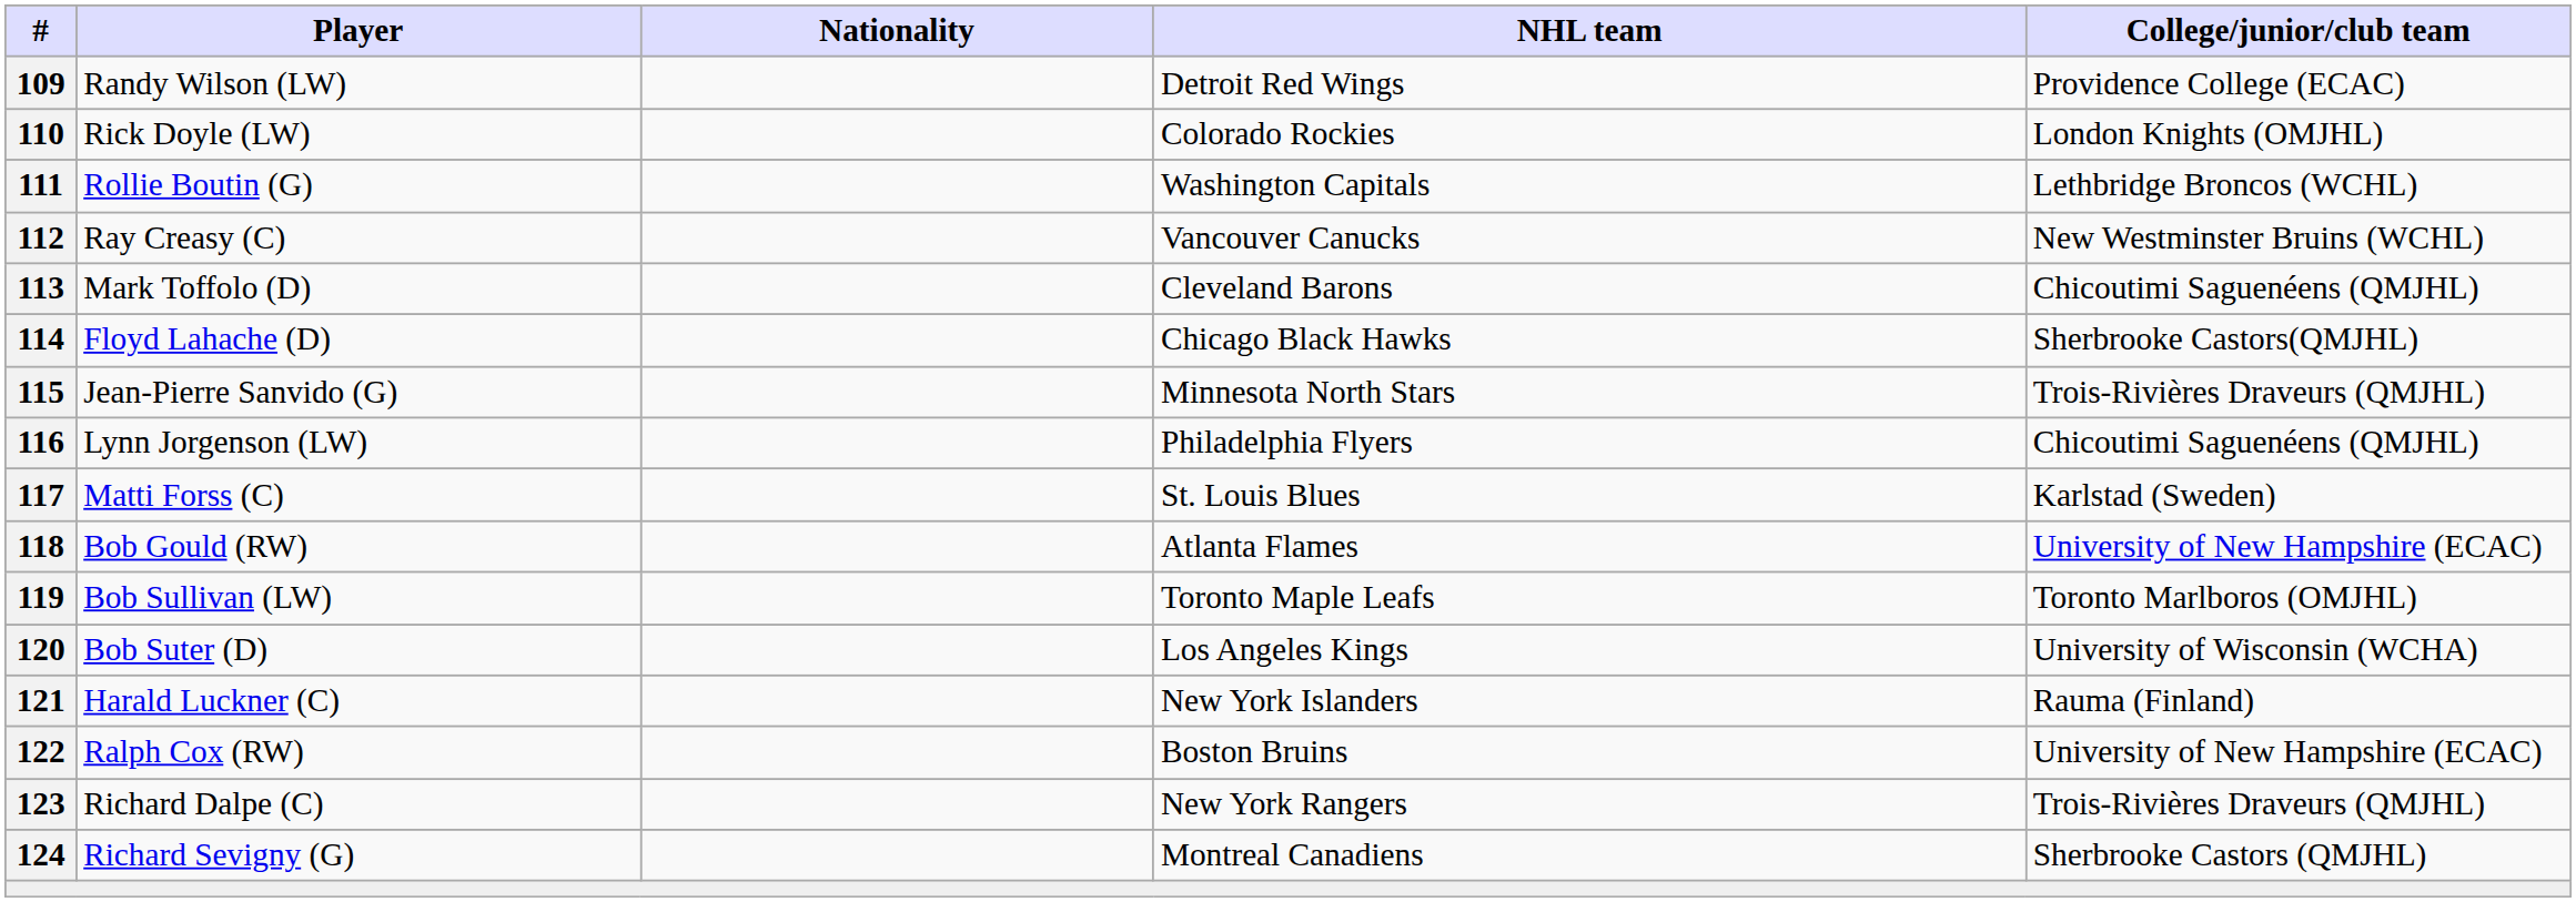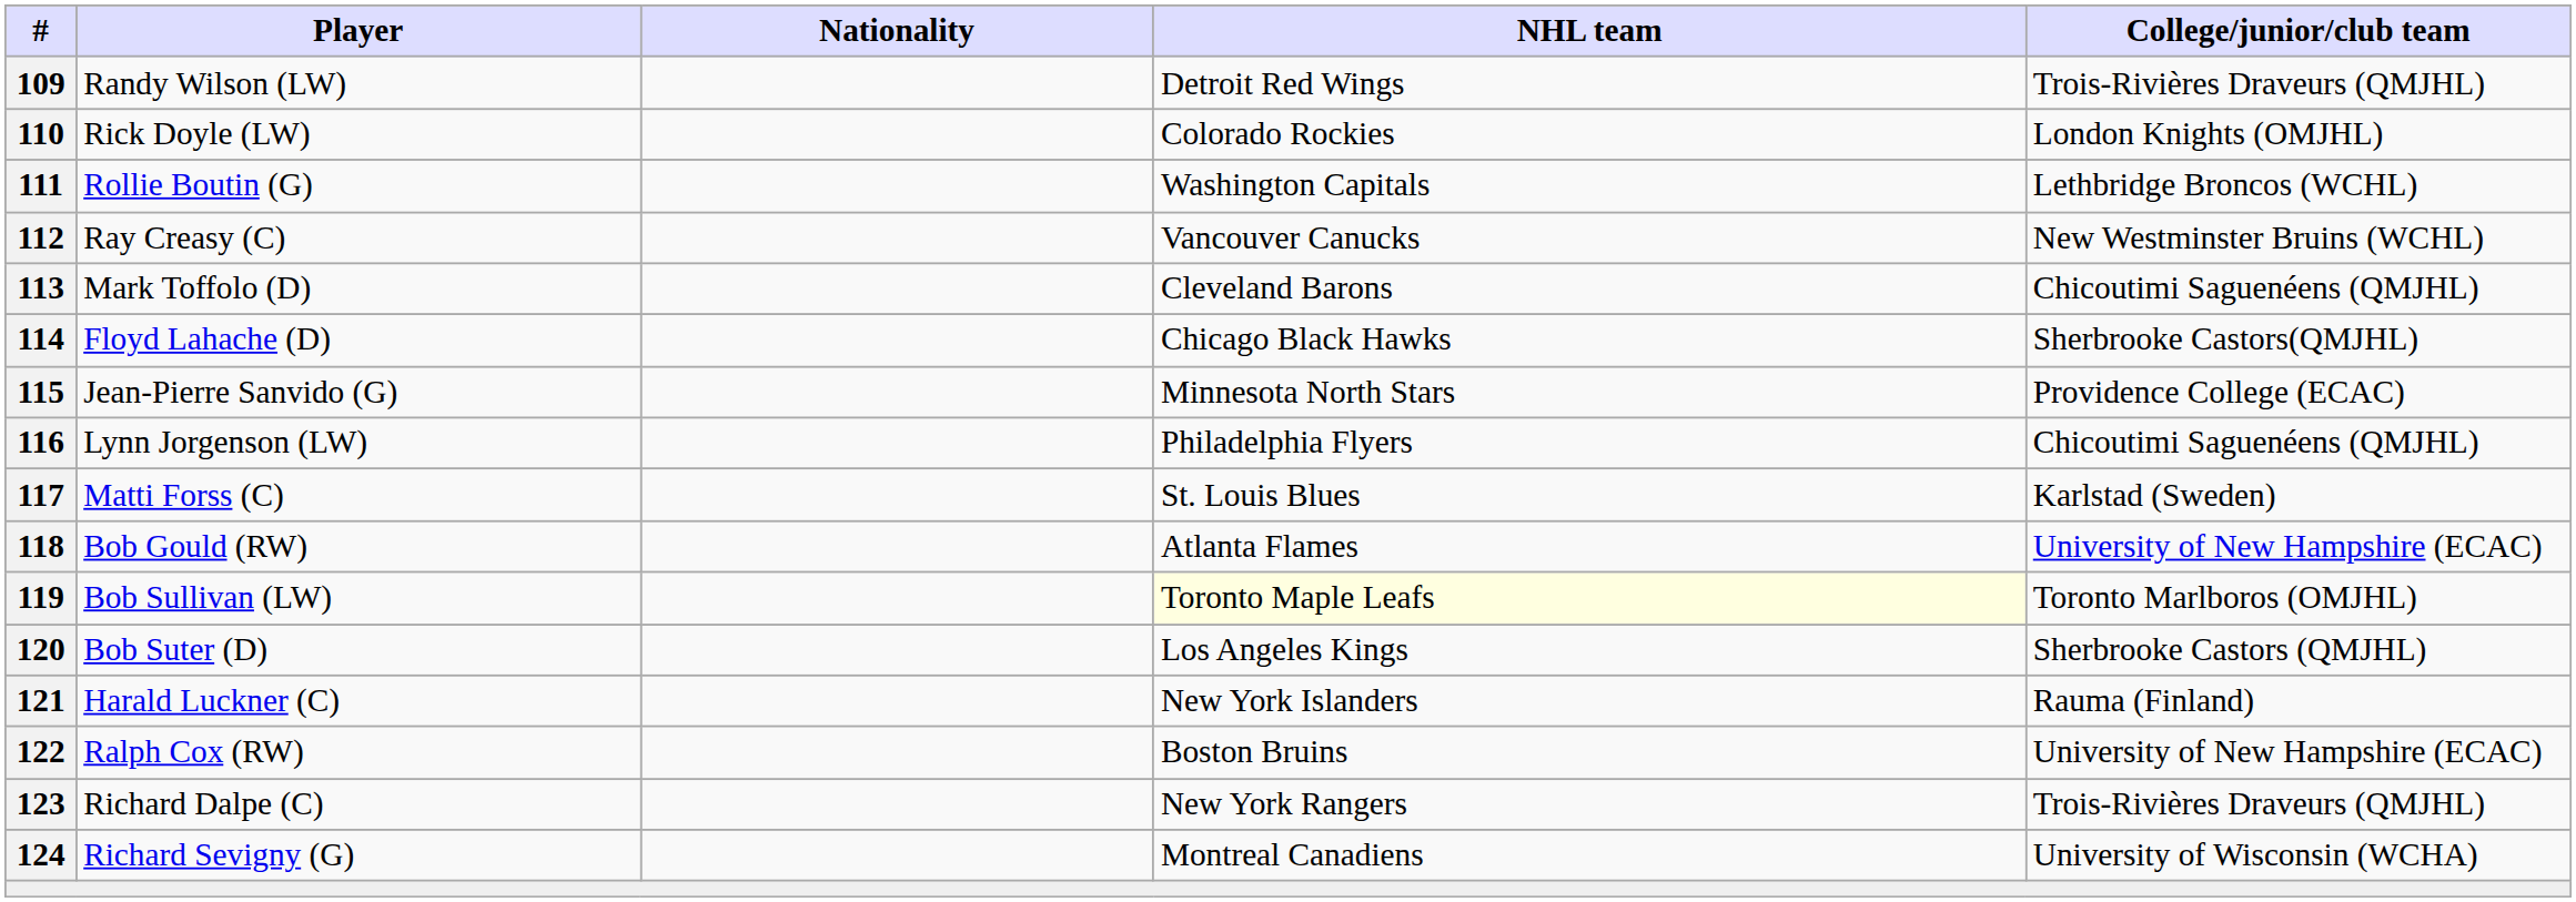109 | College/junior/club team: Providence College (ECAC) -> Trois-Rivières Draveurs (QMJHL)
115 | College/junior/club team: Trois-Rivières Draveurs (QMJHL) -> Providence College (ECAC)
119 | NHL team: no background -> lightyellow background
120 | College/junior/club team: University of Wisconsin (WCHA) -> Sherbrooke Castors (QMJHL)
124 | College/junior/club team: Sherbrooke Castors (QMJHL) -> University of Wisconsin (WCHA)
